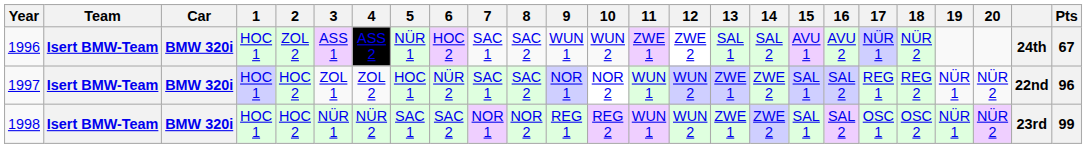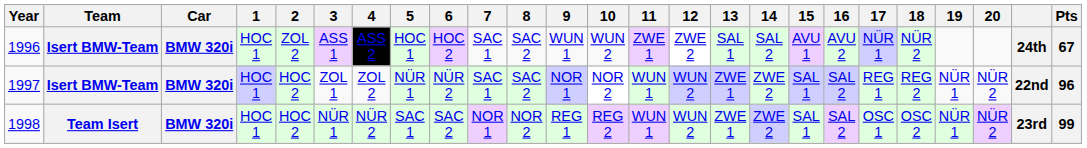1996 | 5: NÜR 1 -> HOC 1
1997 | 5: HOC 1 -> NÜR 1
1998 | Team: Isert BMW-Team -> Team Isert
